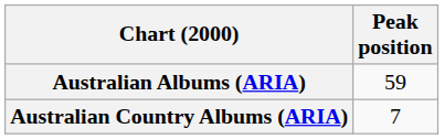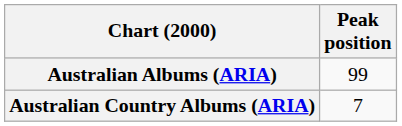Australian Albums (ARIA) | Peak position: 59 -> 99
